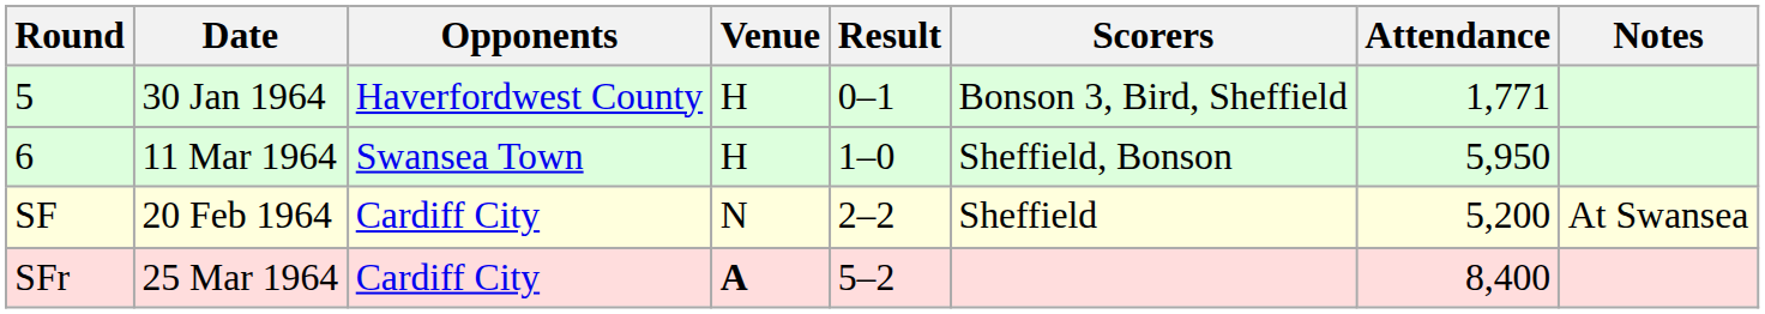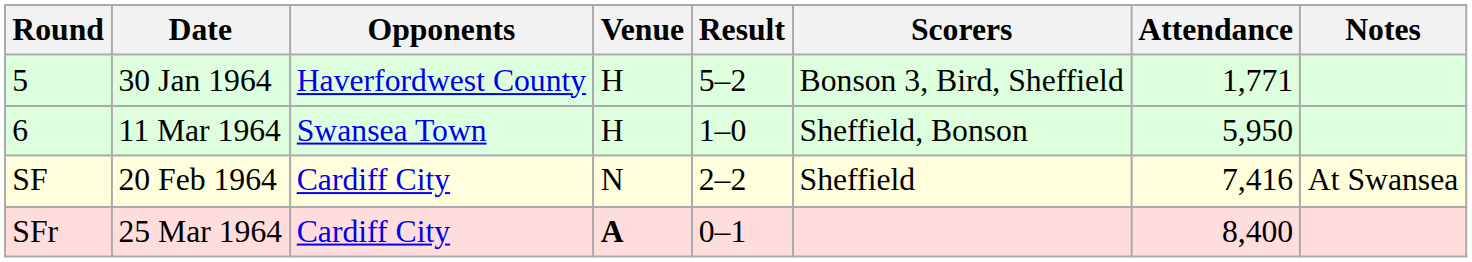5 | Result: 0–1 -> 5–2
SF | Attendance: 5,200 -> 7,416
SFr | Result: 5–2 -> 0–1
